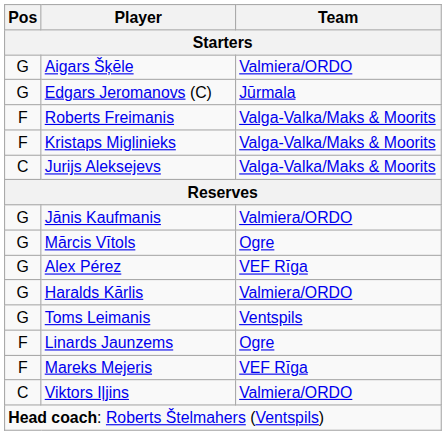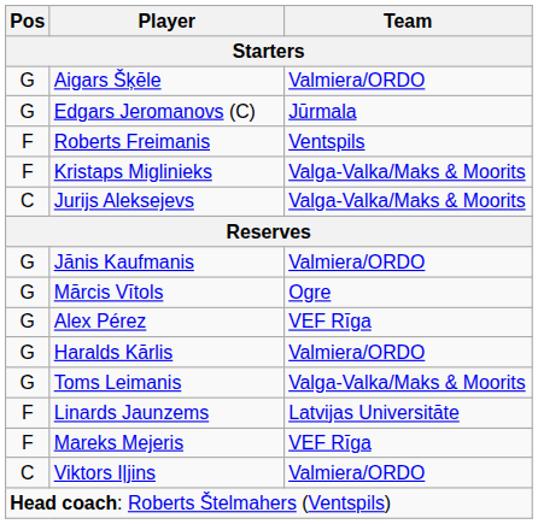Roberts Freimanis | Team: Valga-Valka/Maks & Moorits -> Ventspils
Toms Leimanis | Team: Ventspils -> Valga-Valka/Maks & Moorits
Linards Jaunzems | Team: Ogre -> Latvijas Universitāte
